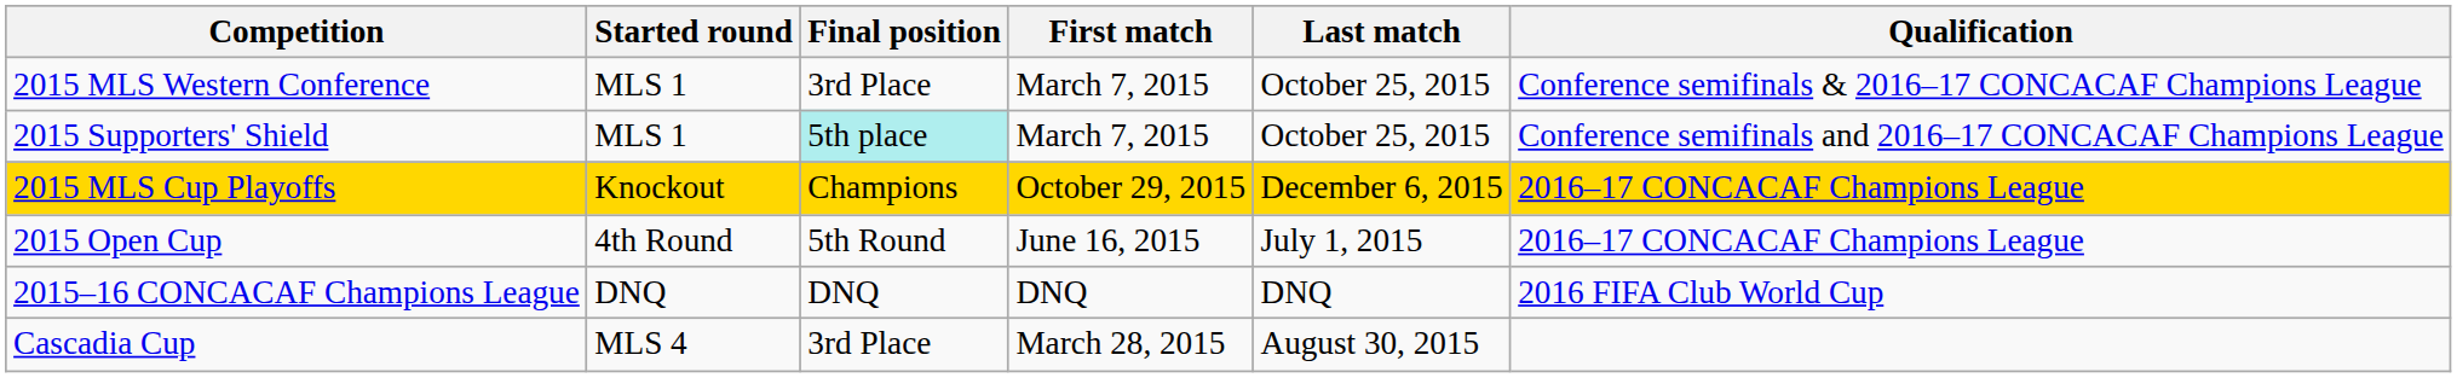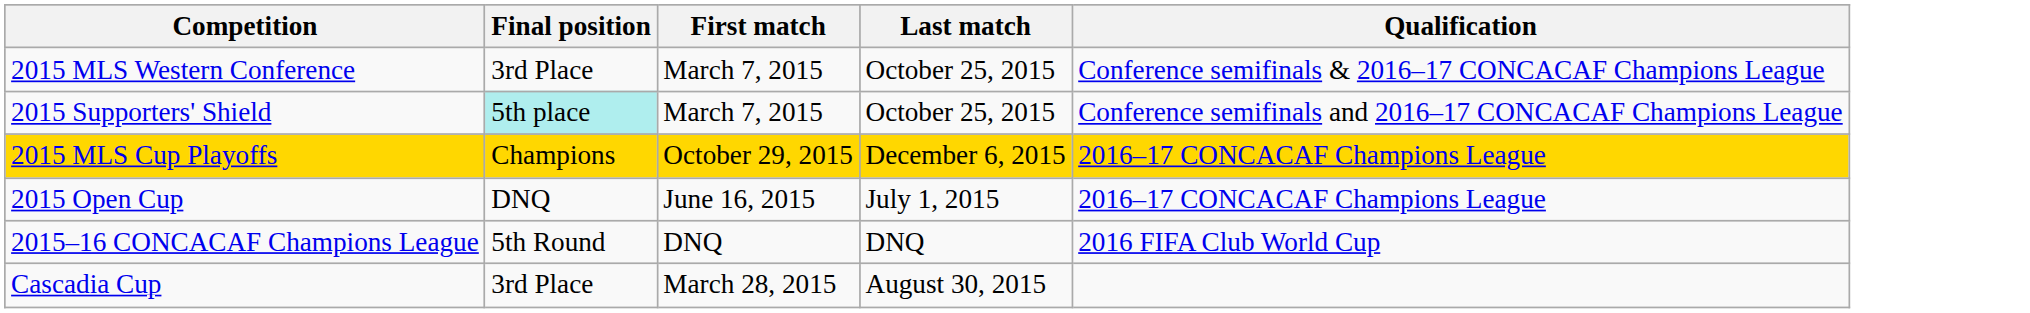- column: Started round | MLS 1 | MLS 1 | Knockout | 4th Round | DNQ | MLS 4
2015 Open Cup | Final position: 5th Round -> DNQ
2015–16 CONCACAF Champions League | Final position: DNQ -> 5th Round
